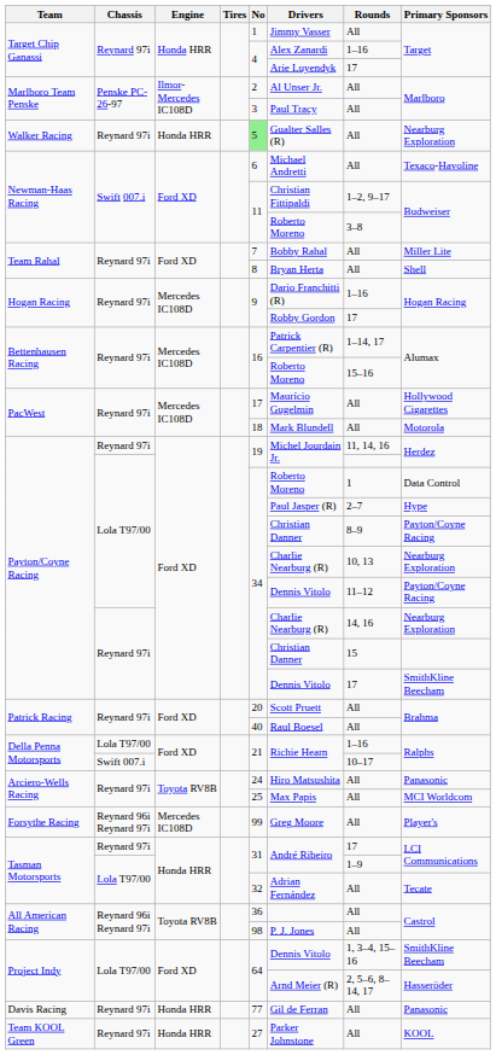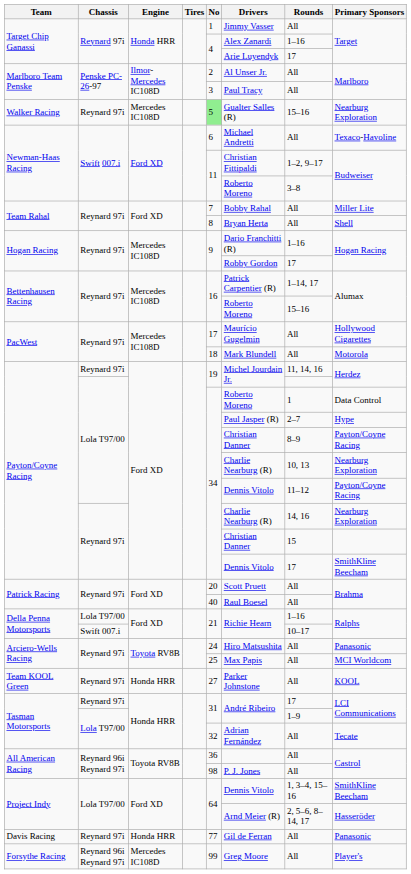Walker Racing | Engine: Honda HRR -> Mercedes IC108D
Walker Racing | Rounds: All -> 15–16
rows swapped: Team KOOL Green <-> Forsythe Racing
